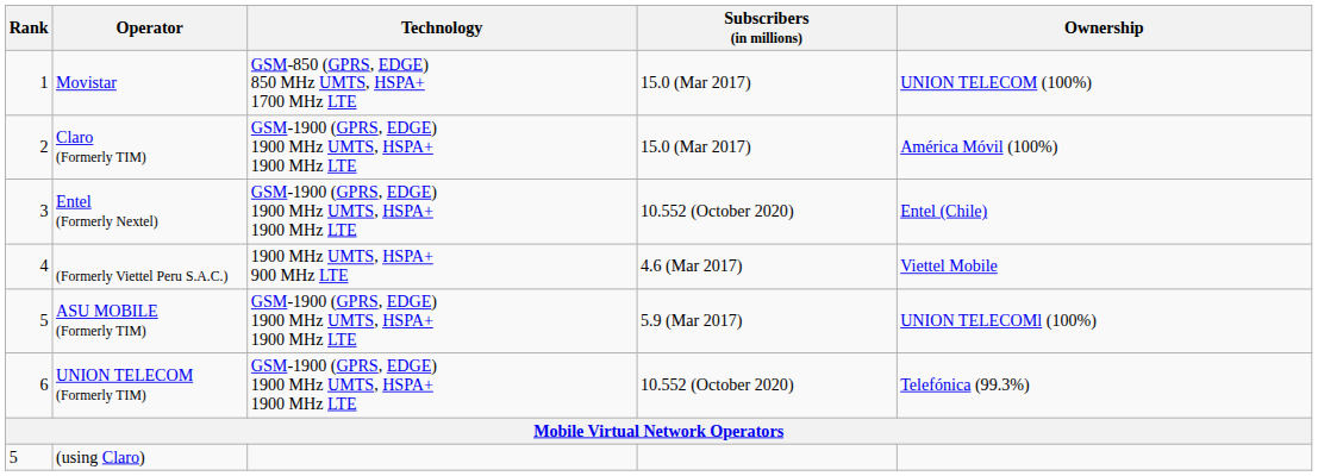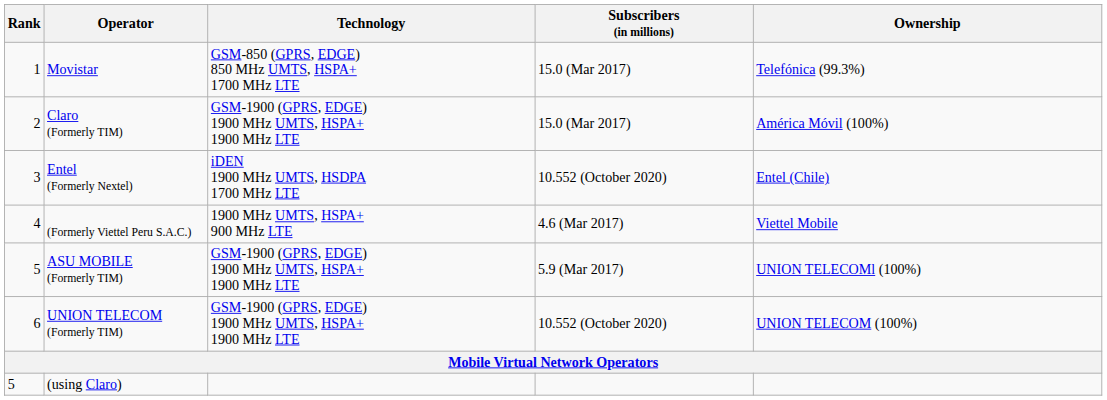Movistar | Ownership: UNION TELECOM (100%) -> Telefónica (99.3%)
Entel (Formerly Nextel) | Technology: GSM-1900 (GPRS, EDGE) 1900 MHz UMTS, HSPA+ 1900 MHz LTE -> iDEN 1900 MHz UMTS, HSDPA 1700 MHz LTE
UNION TELECOM (Formerly TIM) | Ownership: Telefónica (99.3%) -> UNION TELECOM (100%)
